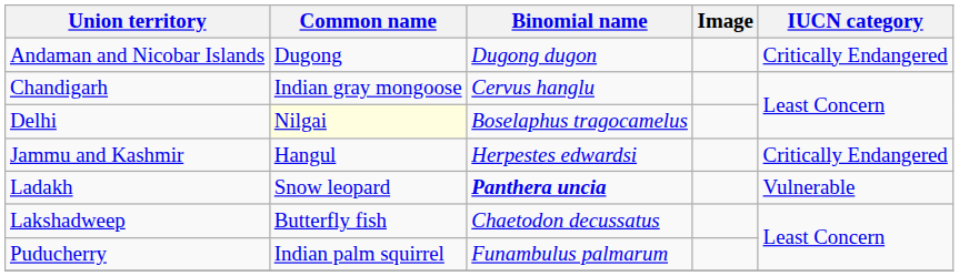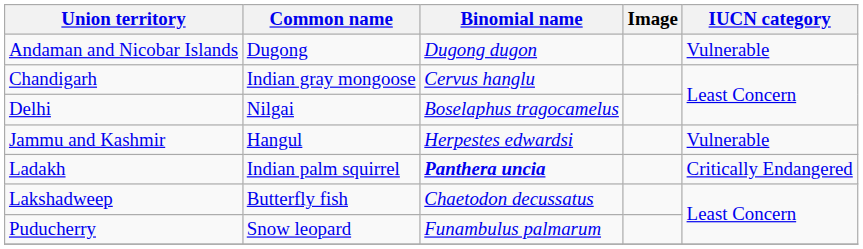Andaman and Nicobar Islands | IUCN category: Critically Endangered -> Vulnerable
Delhi | Common name: lightyellow background -> no background
Jammu and Kashmir | IUCN category: Critically Endangered -> Vulnerable
Ladakh | Common name: Snow leopard -> Indian palm squirrel
Ladakh | IUCN category: Vulnerable -> Critically Endangered
Puducherry | Common name: Indian palm squirrel -> Snow leopard
